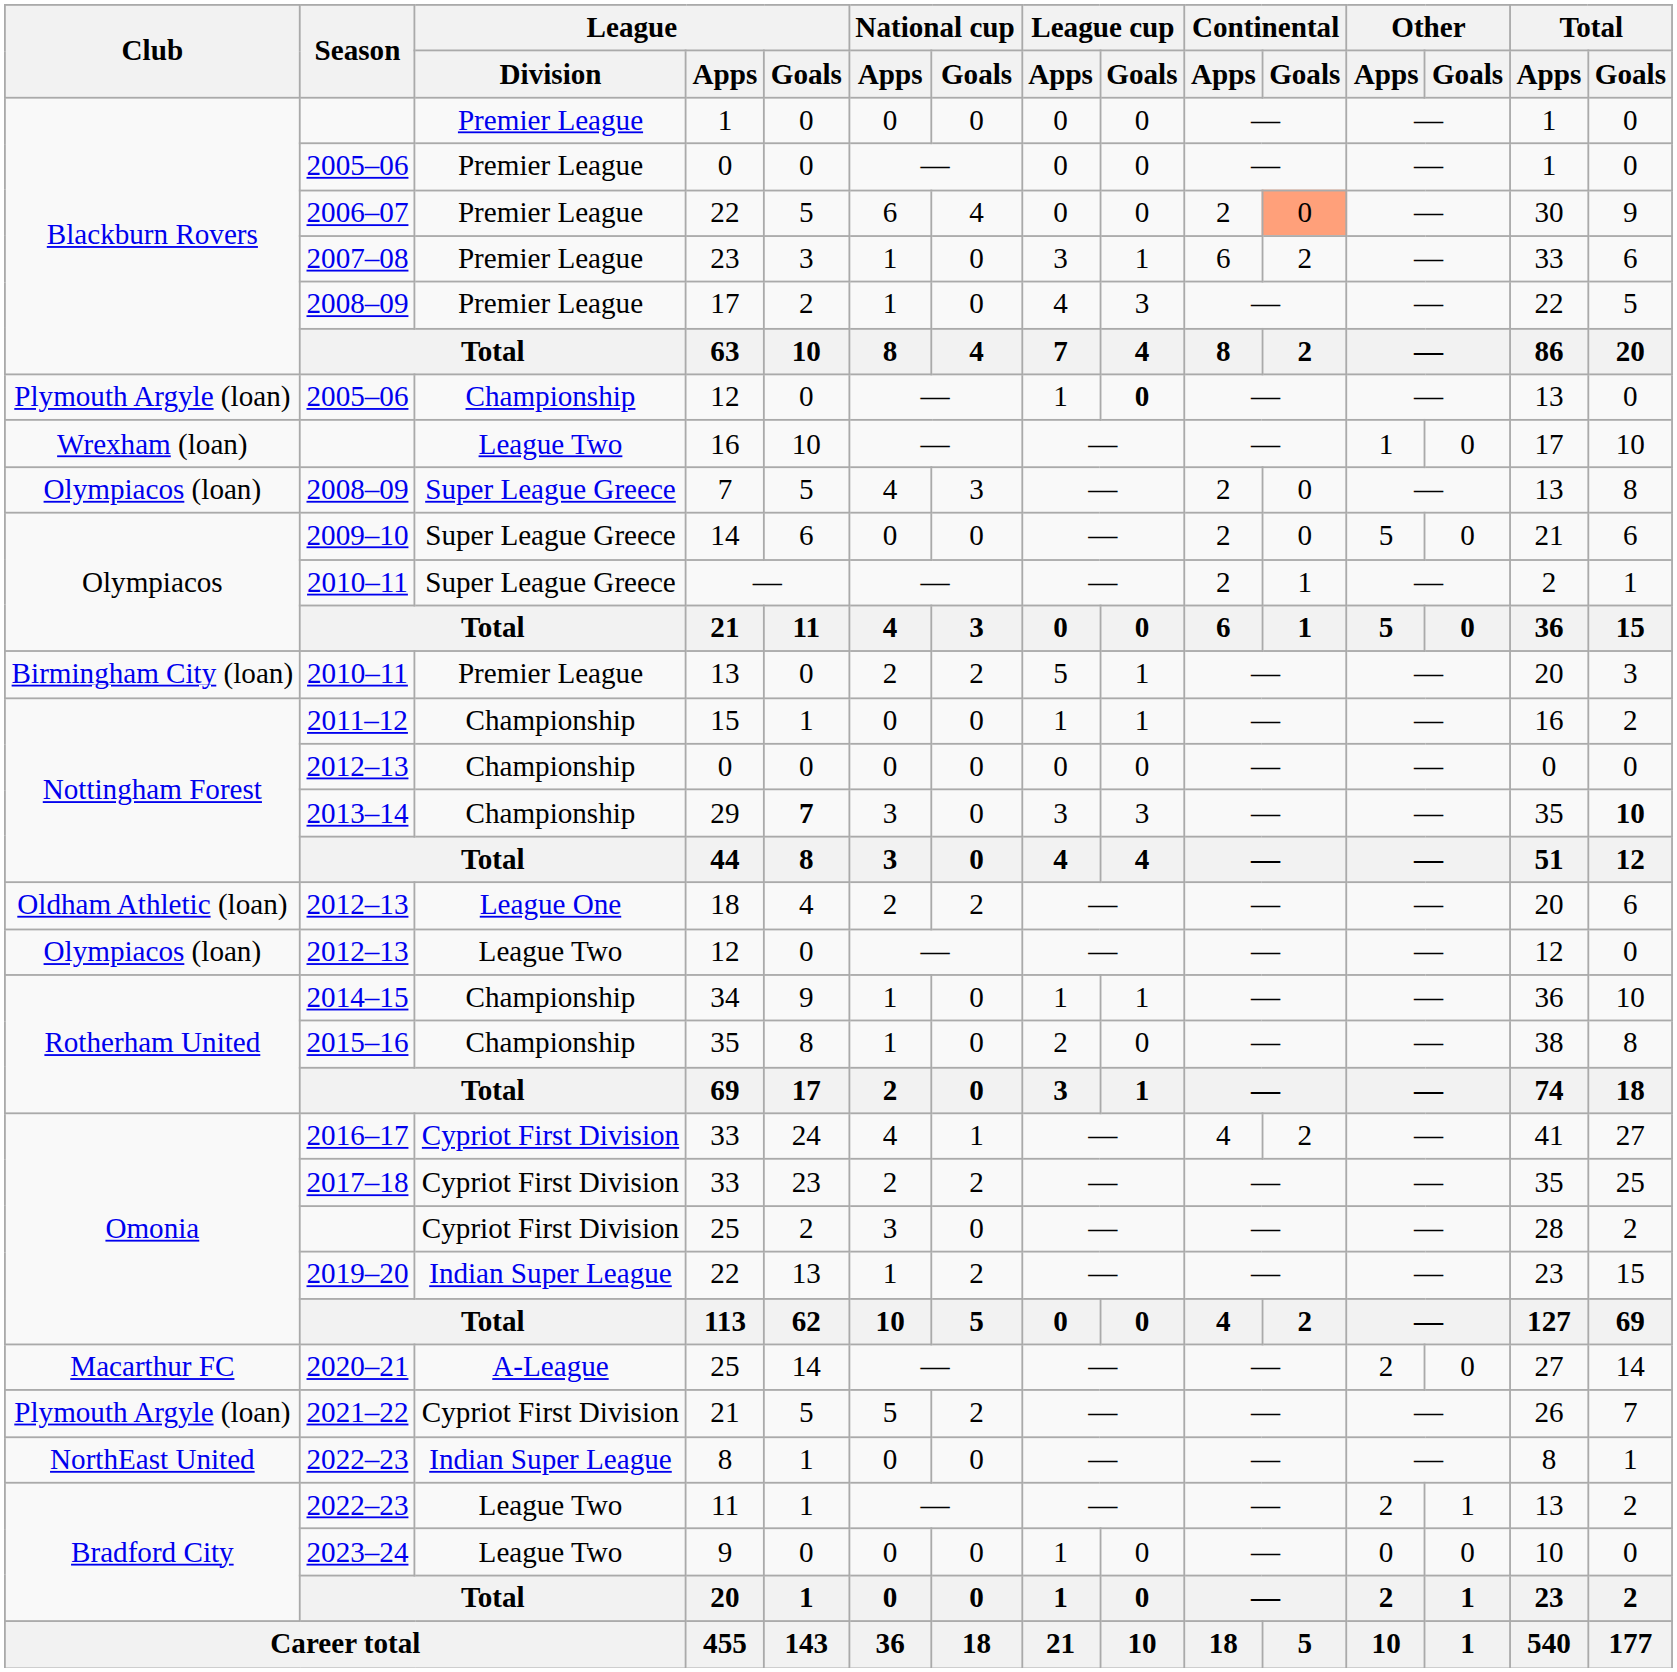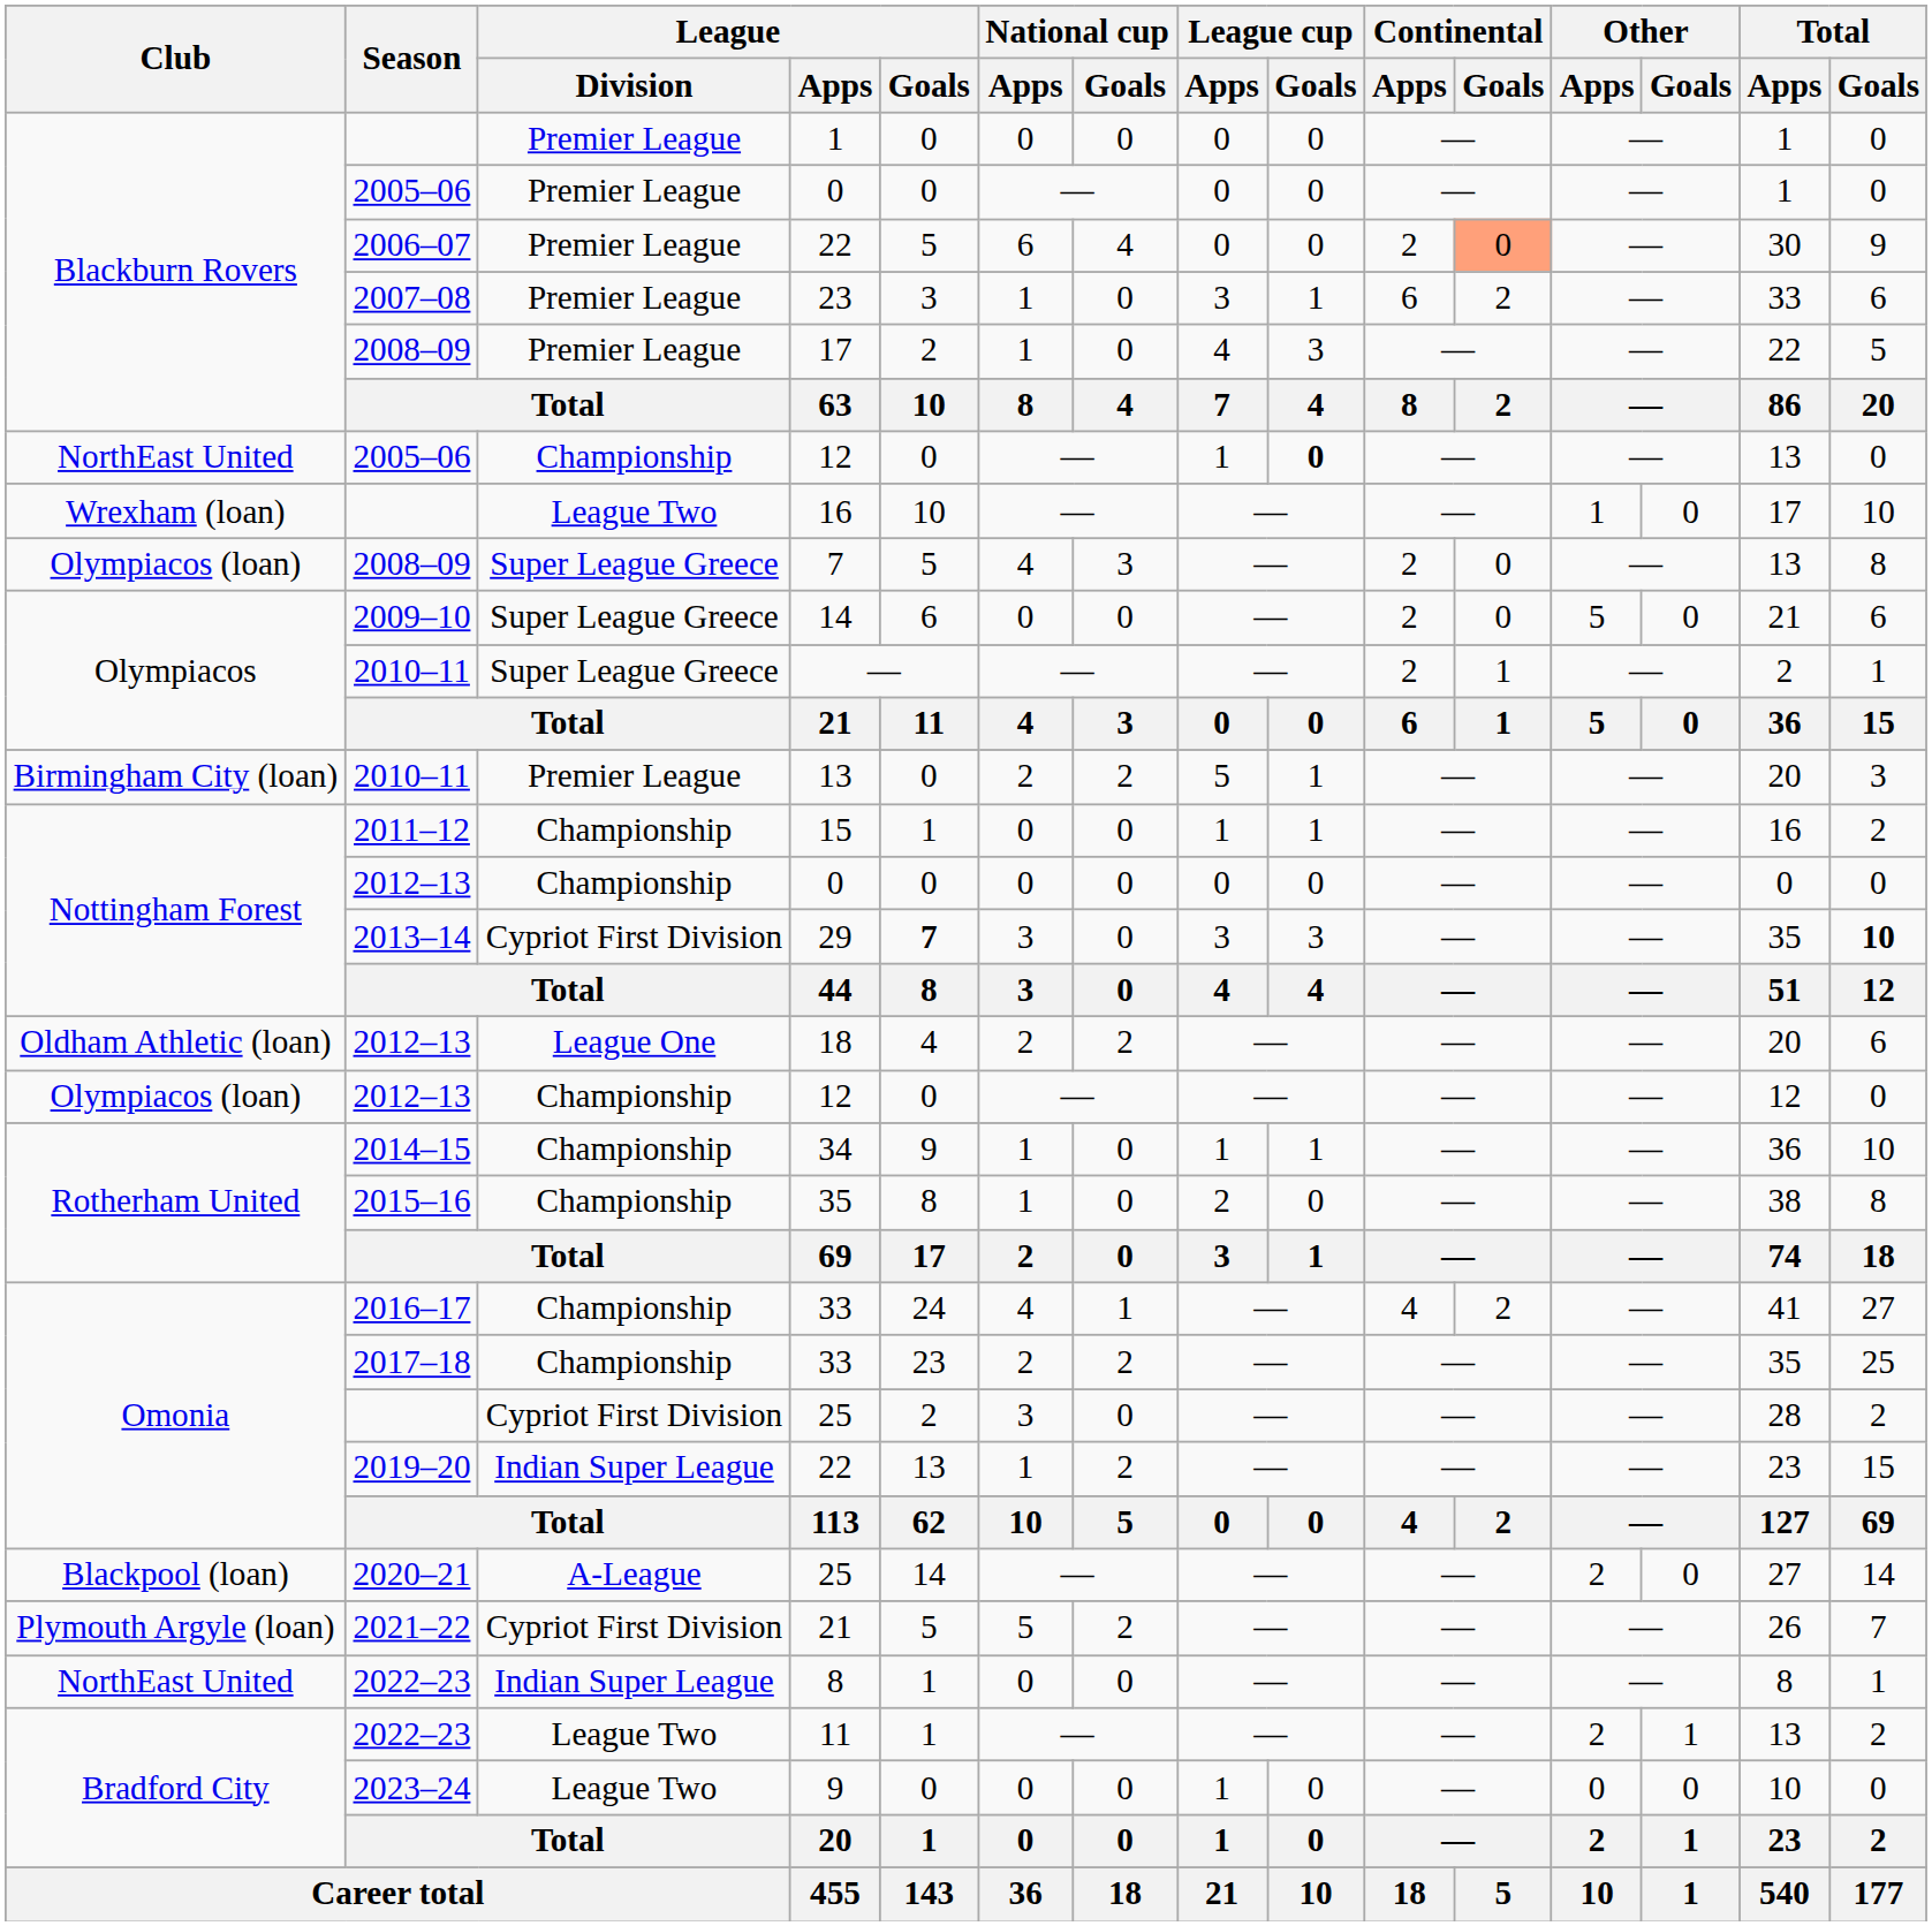2005–06 / 12 | Club: Plymouth Argyle (loan) -> NorthEast United
29 | League / Division: Championship -> Cypriot First Division
2012–13 / 12 | League / Division: League Two -> Championship
2016–17 / 33 | League / Division: Cypriot First Division -> Championship
2017–18 / 33 | League / Division: Cypriot First Division -> Championship
2020–21 / 25 | Club: Macarthur FC -> Blackpool (loan)
